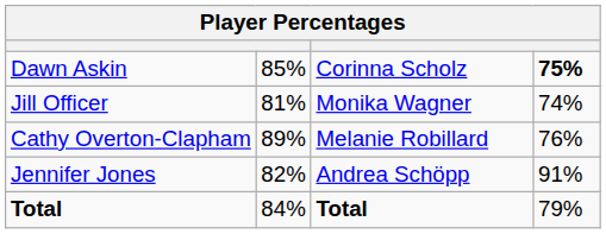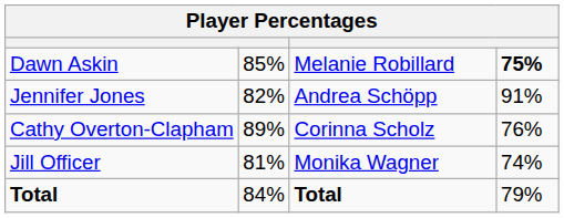Dawn Askin | column 3: Corinna Scholz -> Melanie Robillard
rows swapped: Jill Officer <-> Jennifer Jones
Cathy Overton-Clapham | column 3: Melanie Robillard -> Corinna Scholz
